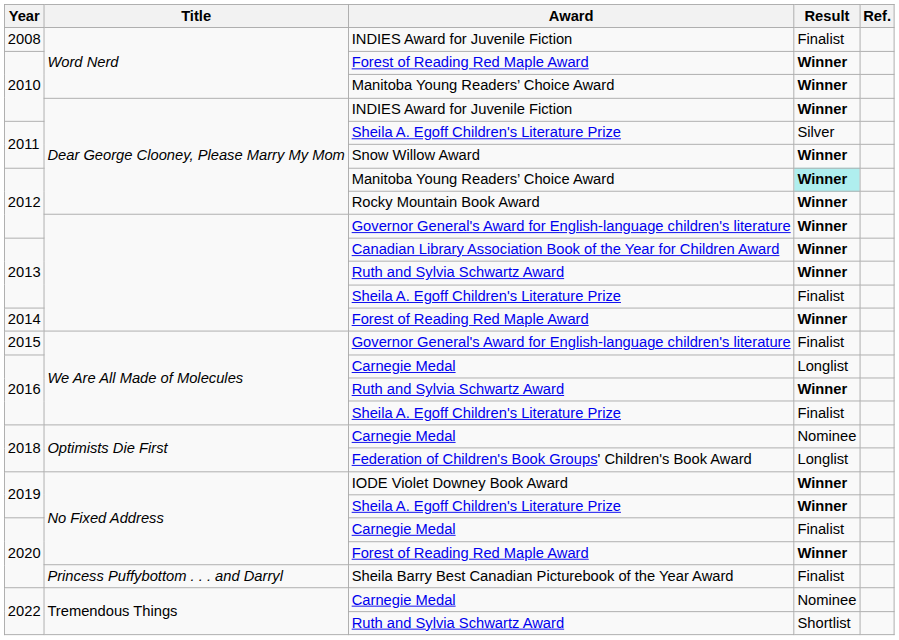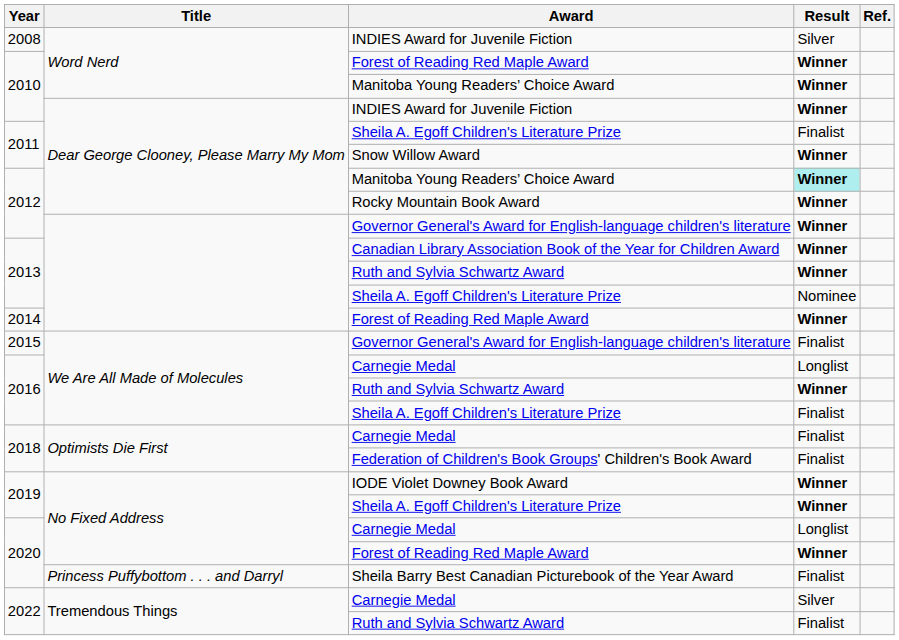2008 / INDIES Award for Juvenile Fiction | Result: Finalist -> Silver
2011 / Sheila A. Egoff Children's Literature Prize | Result: Silver -> Finalist
2013 / Sheila A. Egoff Children's Literature Prize | Result: Finalist -> Nominee
2018 / Carnegie Medal | Result: Nominee -> Finalist
Federation of Children's Book Groups' Children's Book Award | Result: Longlist -> Finalist
2020 / Carnegie Medal | Result: Finalist -> Longlist
2022 / Carnegie Medal | Result: Nominee -> Silver
2022 / Ruth and Sylvia Schwartz Award | Result: Shortlist -> Finalist
